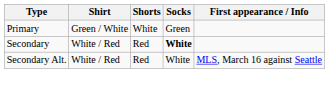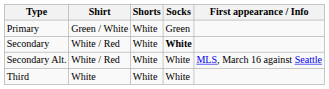Secondary | Shorts: Red -> White
Secondary Alt. | Shorts: Red -> White
+ row: Third | White | White | White
